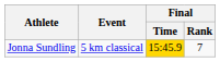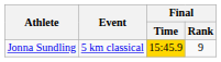Jonna Sundling | Final / Rank: 7 -> 9
